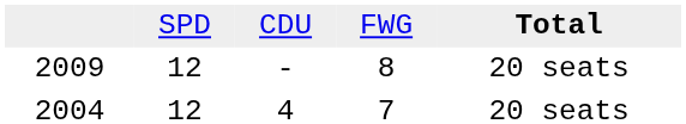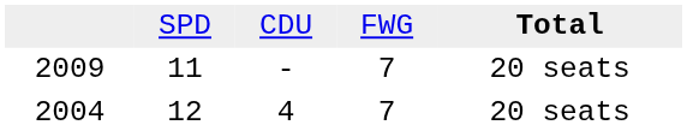2009 | column 2: 12 -> 11
2009 | column 4: 8 -> 7
